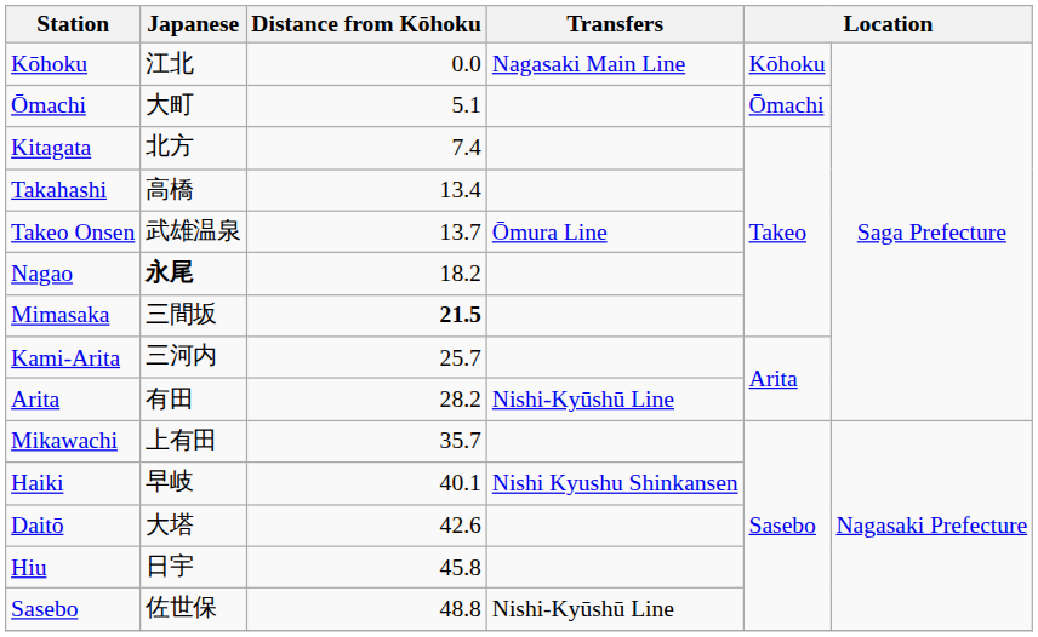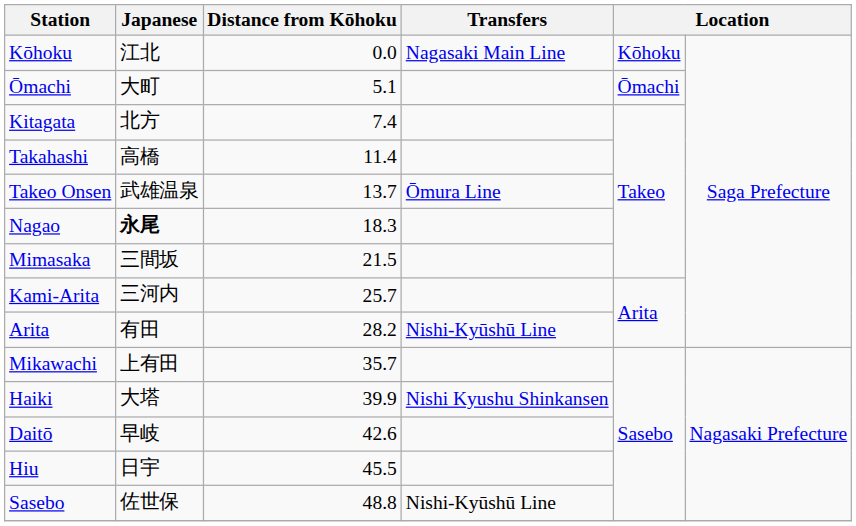Takahashi | Distance from Kōhoku: 13.4 -> 11.4
Nagao | Distance from Kōhoku: 18.2 -> 18.3
Mimasaka | Distance from Kōhoku: bold -> normal
Haiki | Japanese: 早岐 -> 大塔
Haiki | Distance from Kōhoku: 40.1 -> 39.9
Daitō | Japanese: 大塔 -> 早岐
Hiu | Distance from Kōhoku: 45.8 -> 45.5
